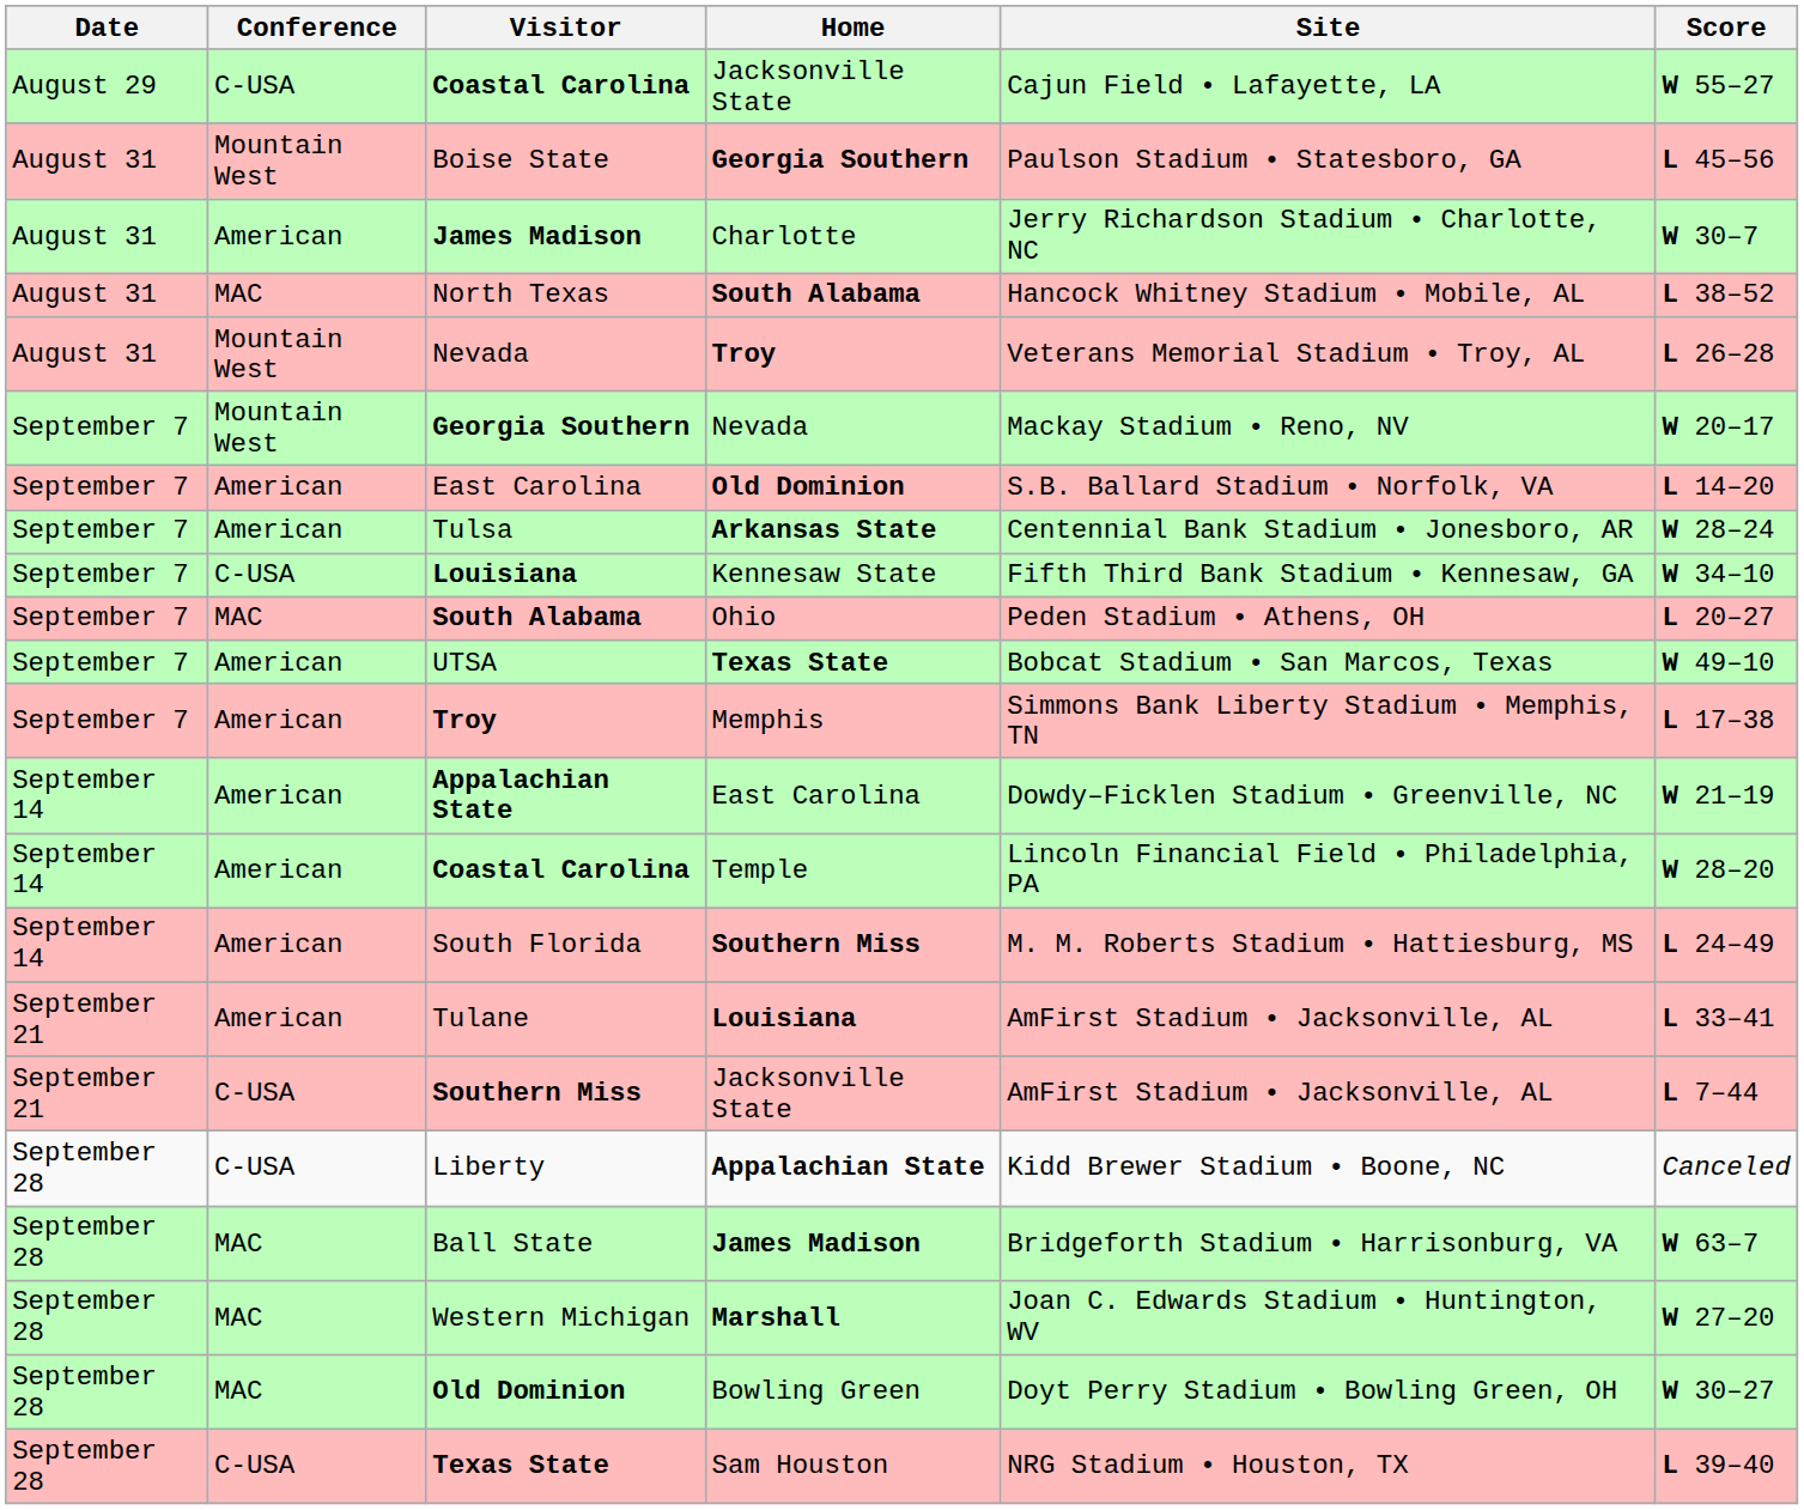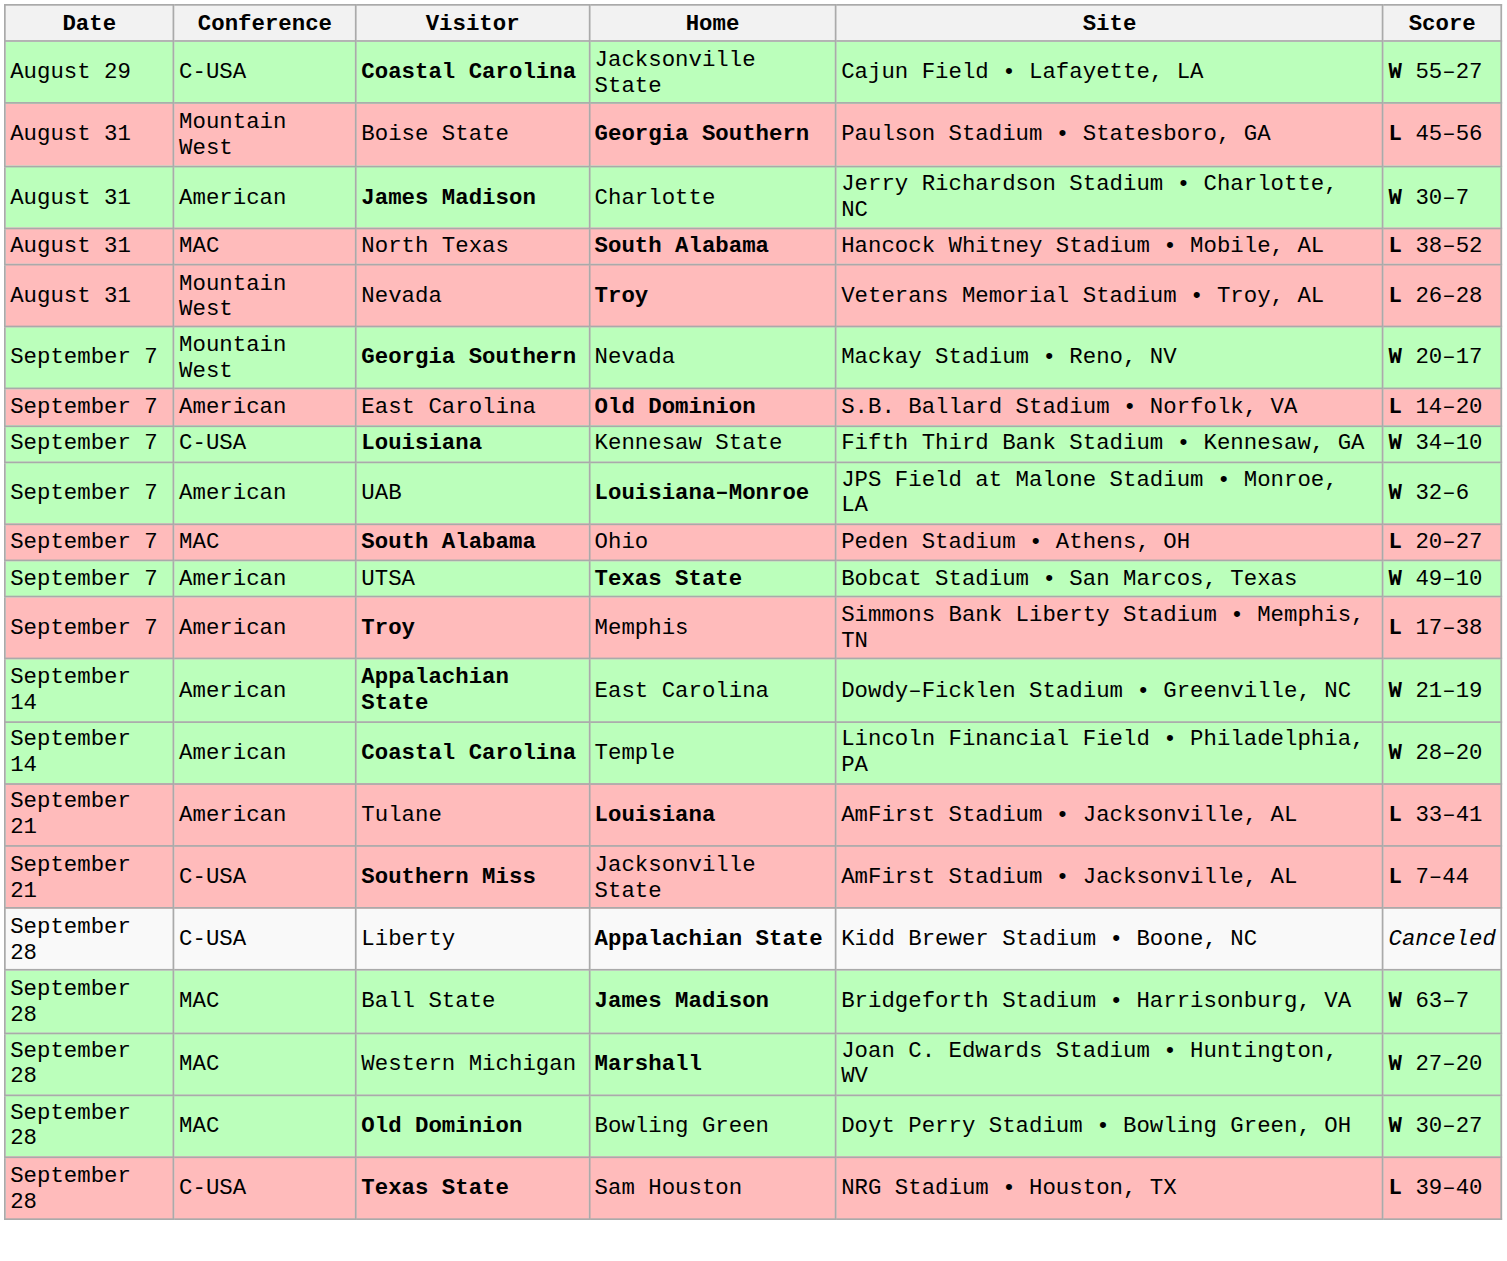- row: September 7 | American | Tulsa | Arkansas State | Centennial Bank Stadium • Jonesboro, AR | W 28–24
+ row: September 7 | American | UAB | Louisiana–Monroe | JPS Field at Malone Stadium • Monroe, LA | W 32–6
- row: September 14 | American | South Florida | Southern Miss | M. M. Roberts Stadium • Hattiesburg, MS | L 24–49
